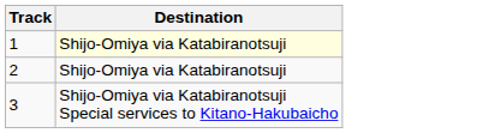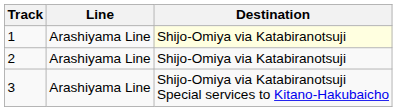+ column: Line | Arashiyama Line | Arashiyama Line | Arashiyama Line
